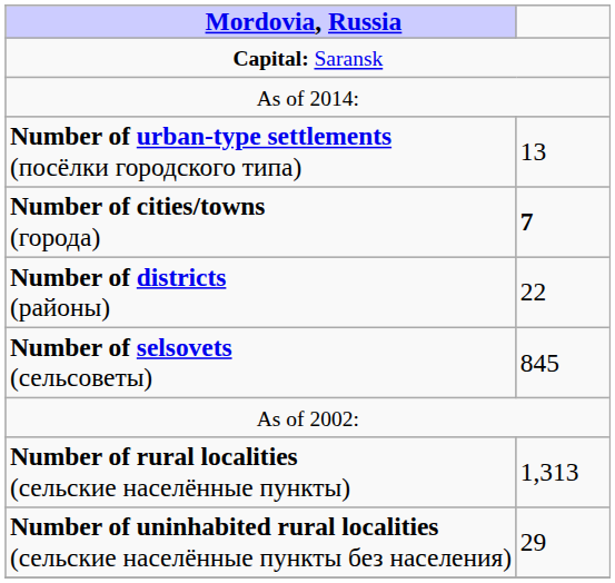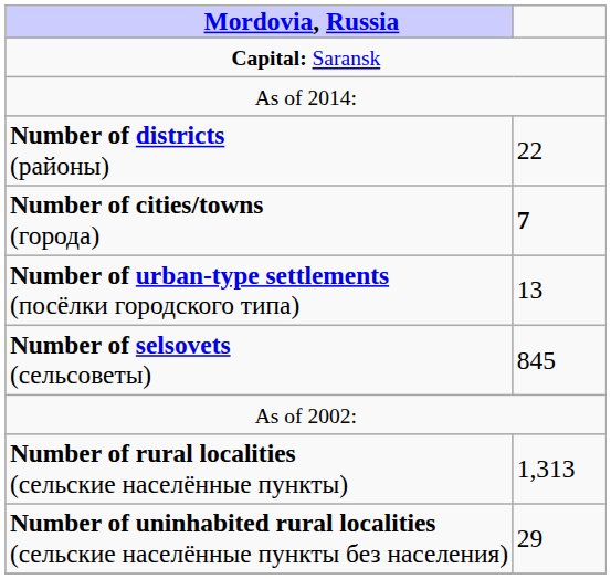rows swapped: Number of districts (районы) <-> Number of urban-type settlements (посёлки городского типа)
